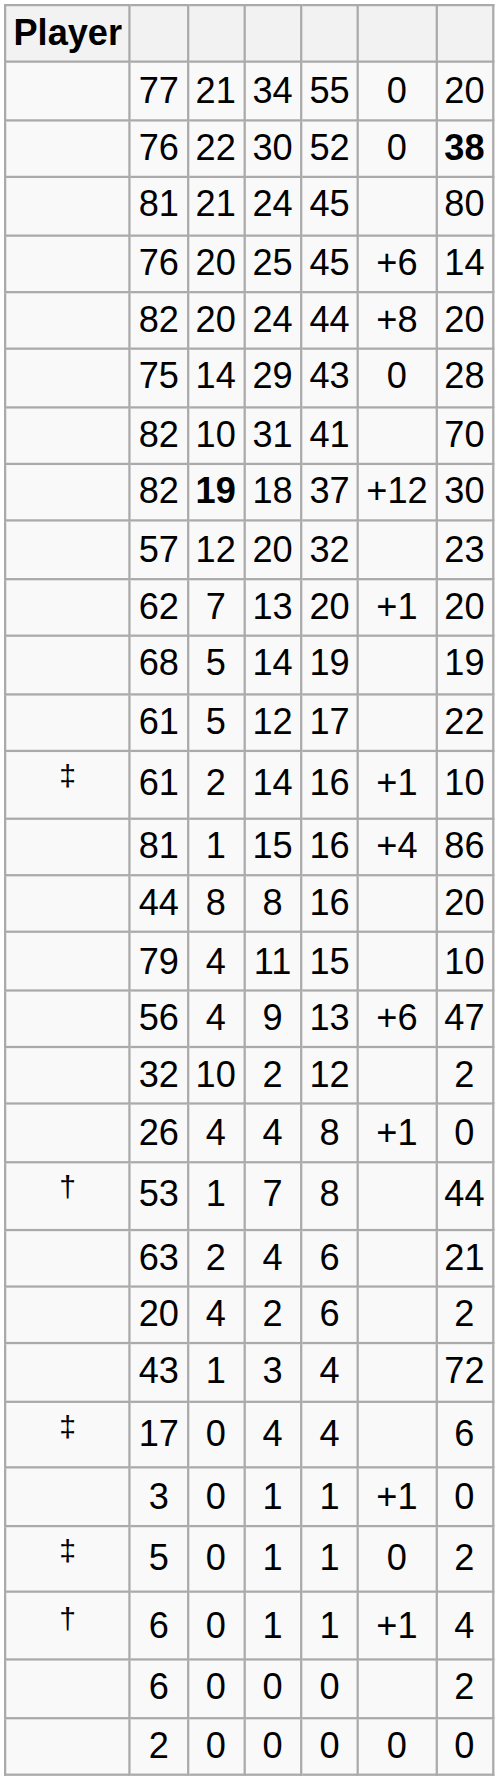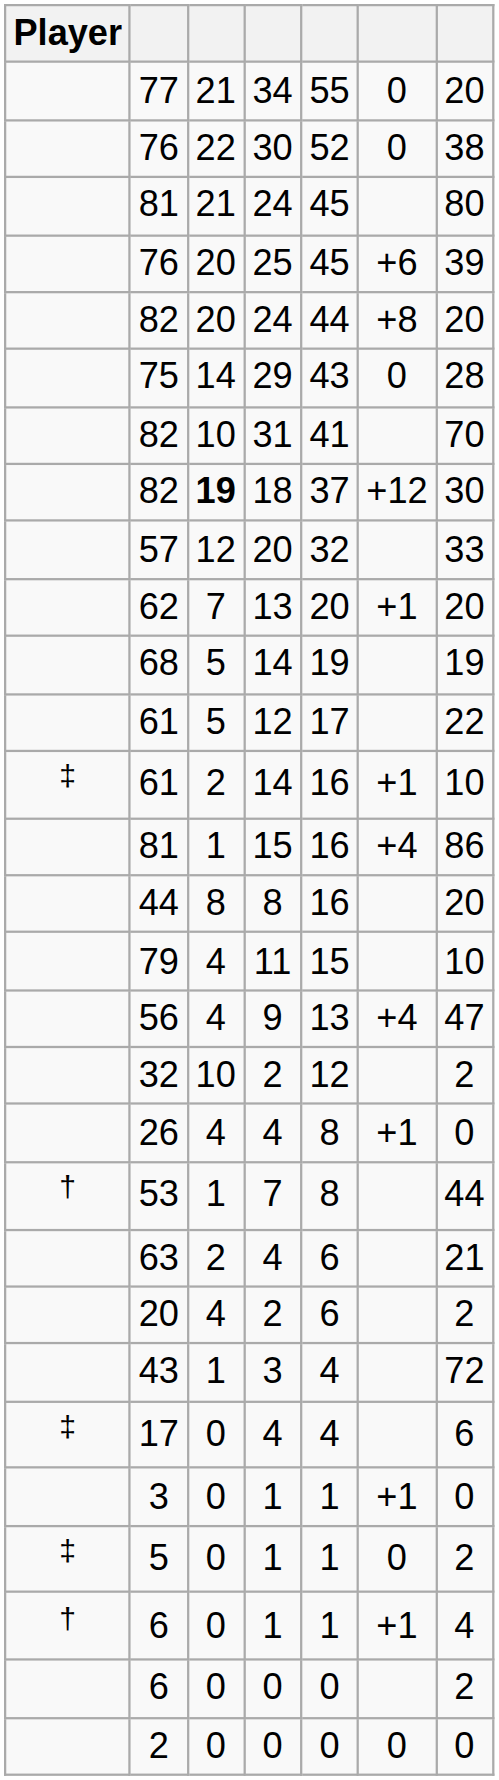76 / 30 | column 7: bold -> normal
76 / 25 | column 7: 14 -> 39
57 | column 7: 23 -> 33
56 | column 6: +6 -> +4
